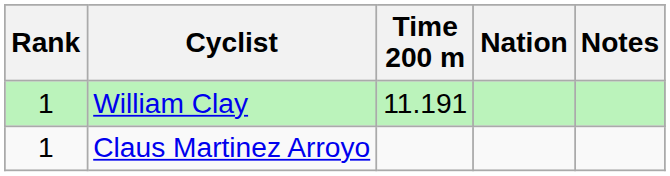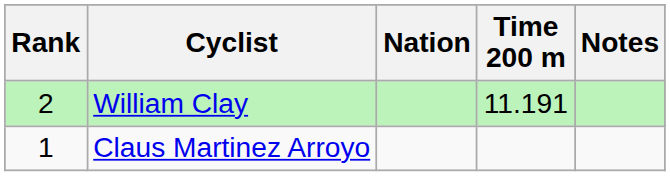columns swapped: Nation <-> Time 200 m
William Clay | Rank: 1 -> 2
